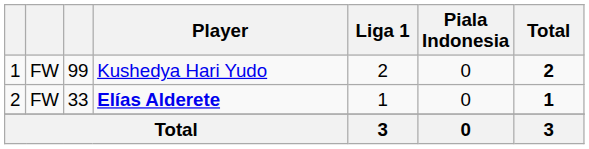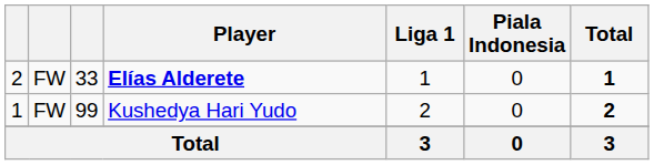rows swapped: Kushedya Hari Yudo <-> Elías Alderete
